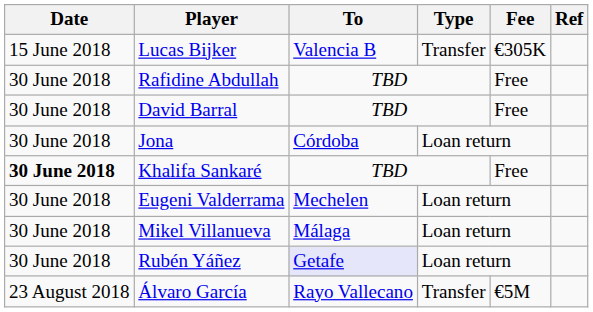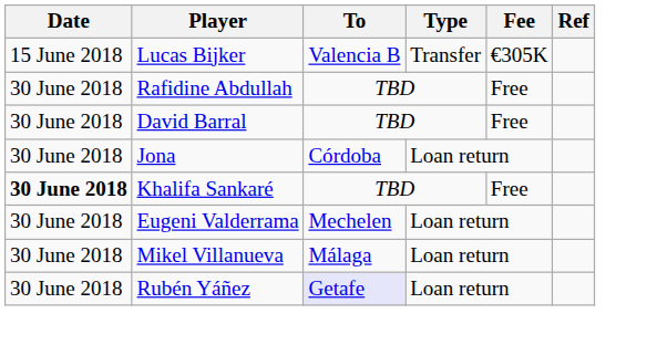- row: 23 August 2018 | Álvaro García | Rayo Vallecano | Transfer | €5M
